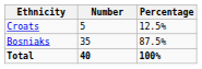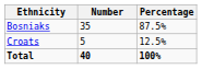rows swapped: Bosniaks <-> Croats
